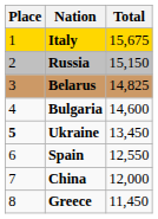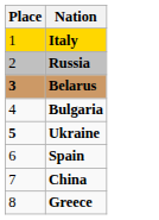- column: Total | 15,675 | 15,150 | 14,825 | 14,600 | 13,450 | 12,550 | 12,000 | 11,450
Belarus | Place: normal -> bold
